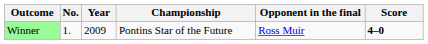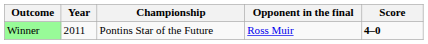- column: No. | 1.
Winner | Year: 2009 -> 2011
